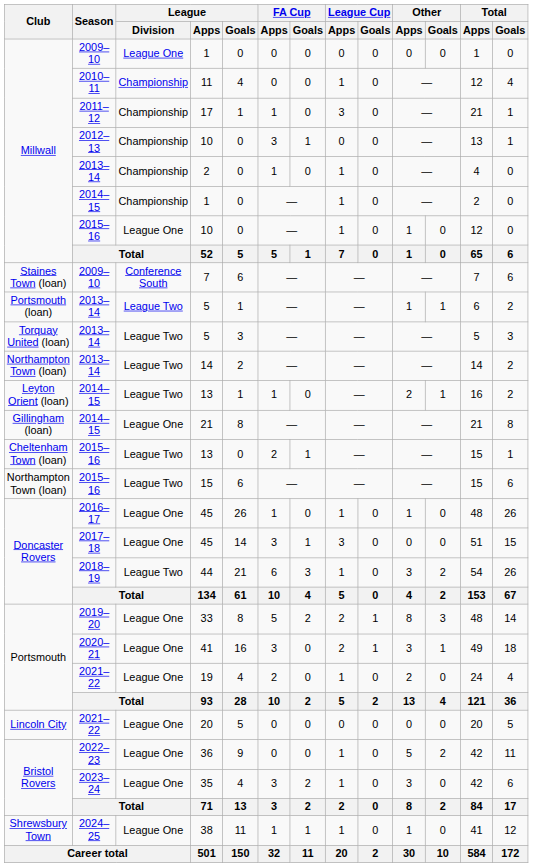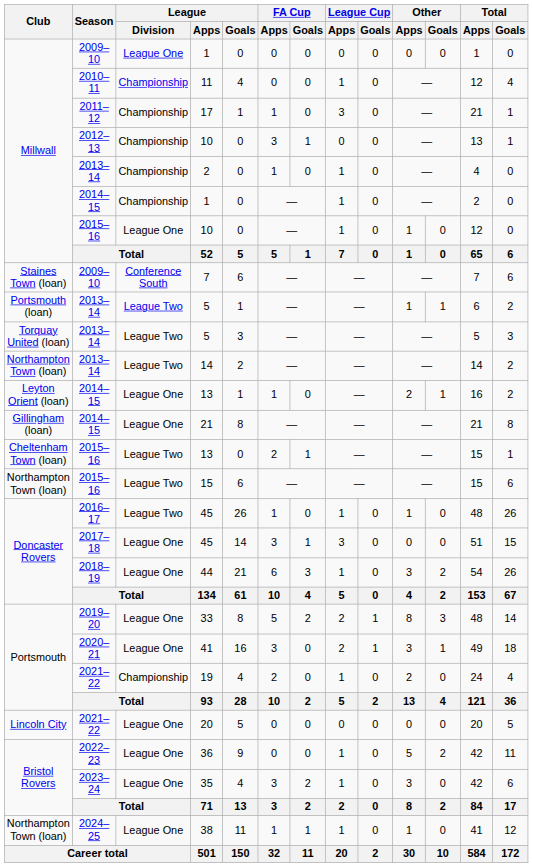2014–15 / 13 | League / Division: League Two -> League One
2016–17 / 45 | League / Division: League One -> League Two
44 | League / Division: League Two -> League One
19 | League / Division: League One -> Championship
38 | Club: Shrewsbury Town -> Northampton Town (loan)
